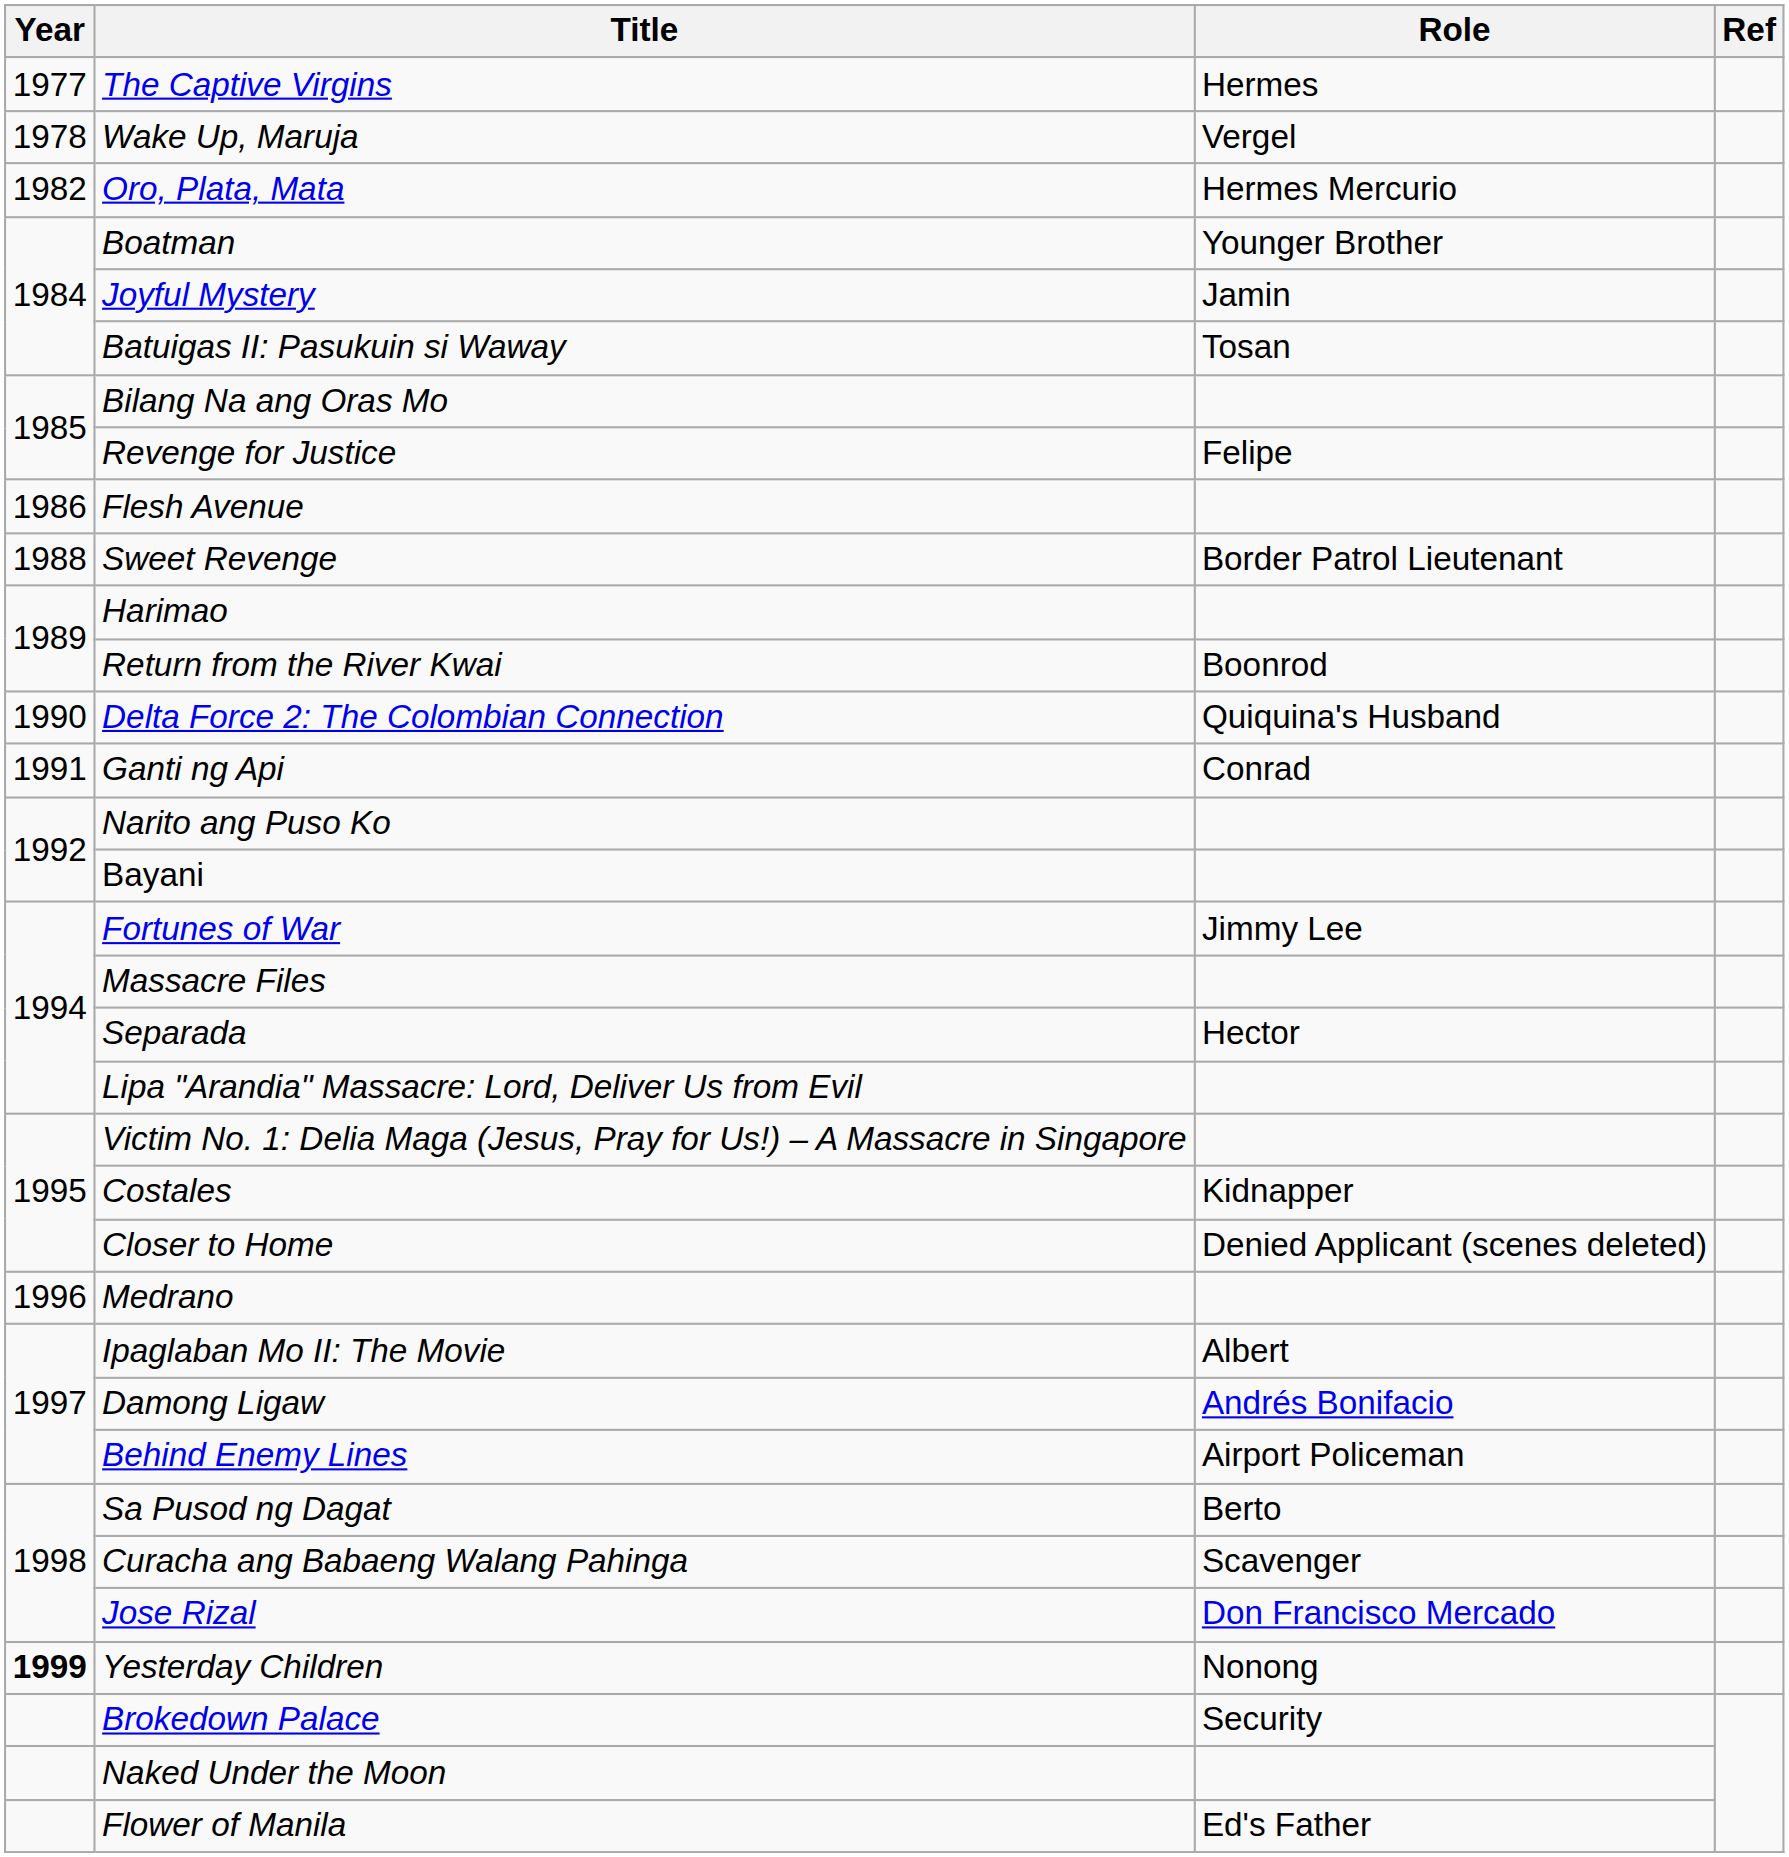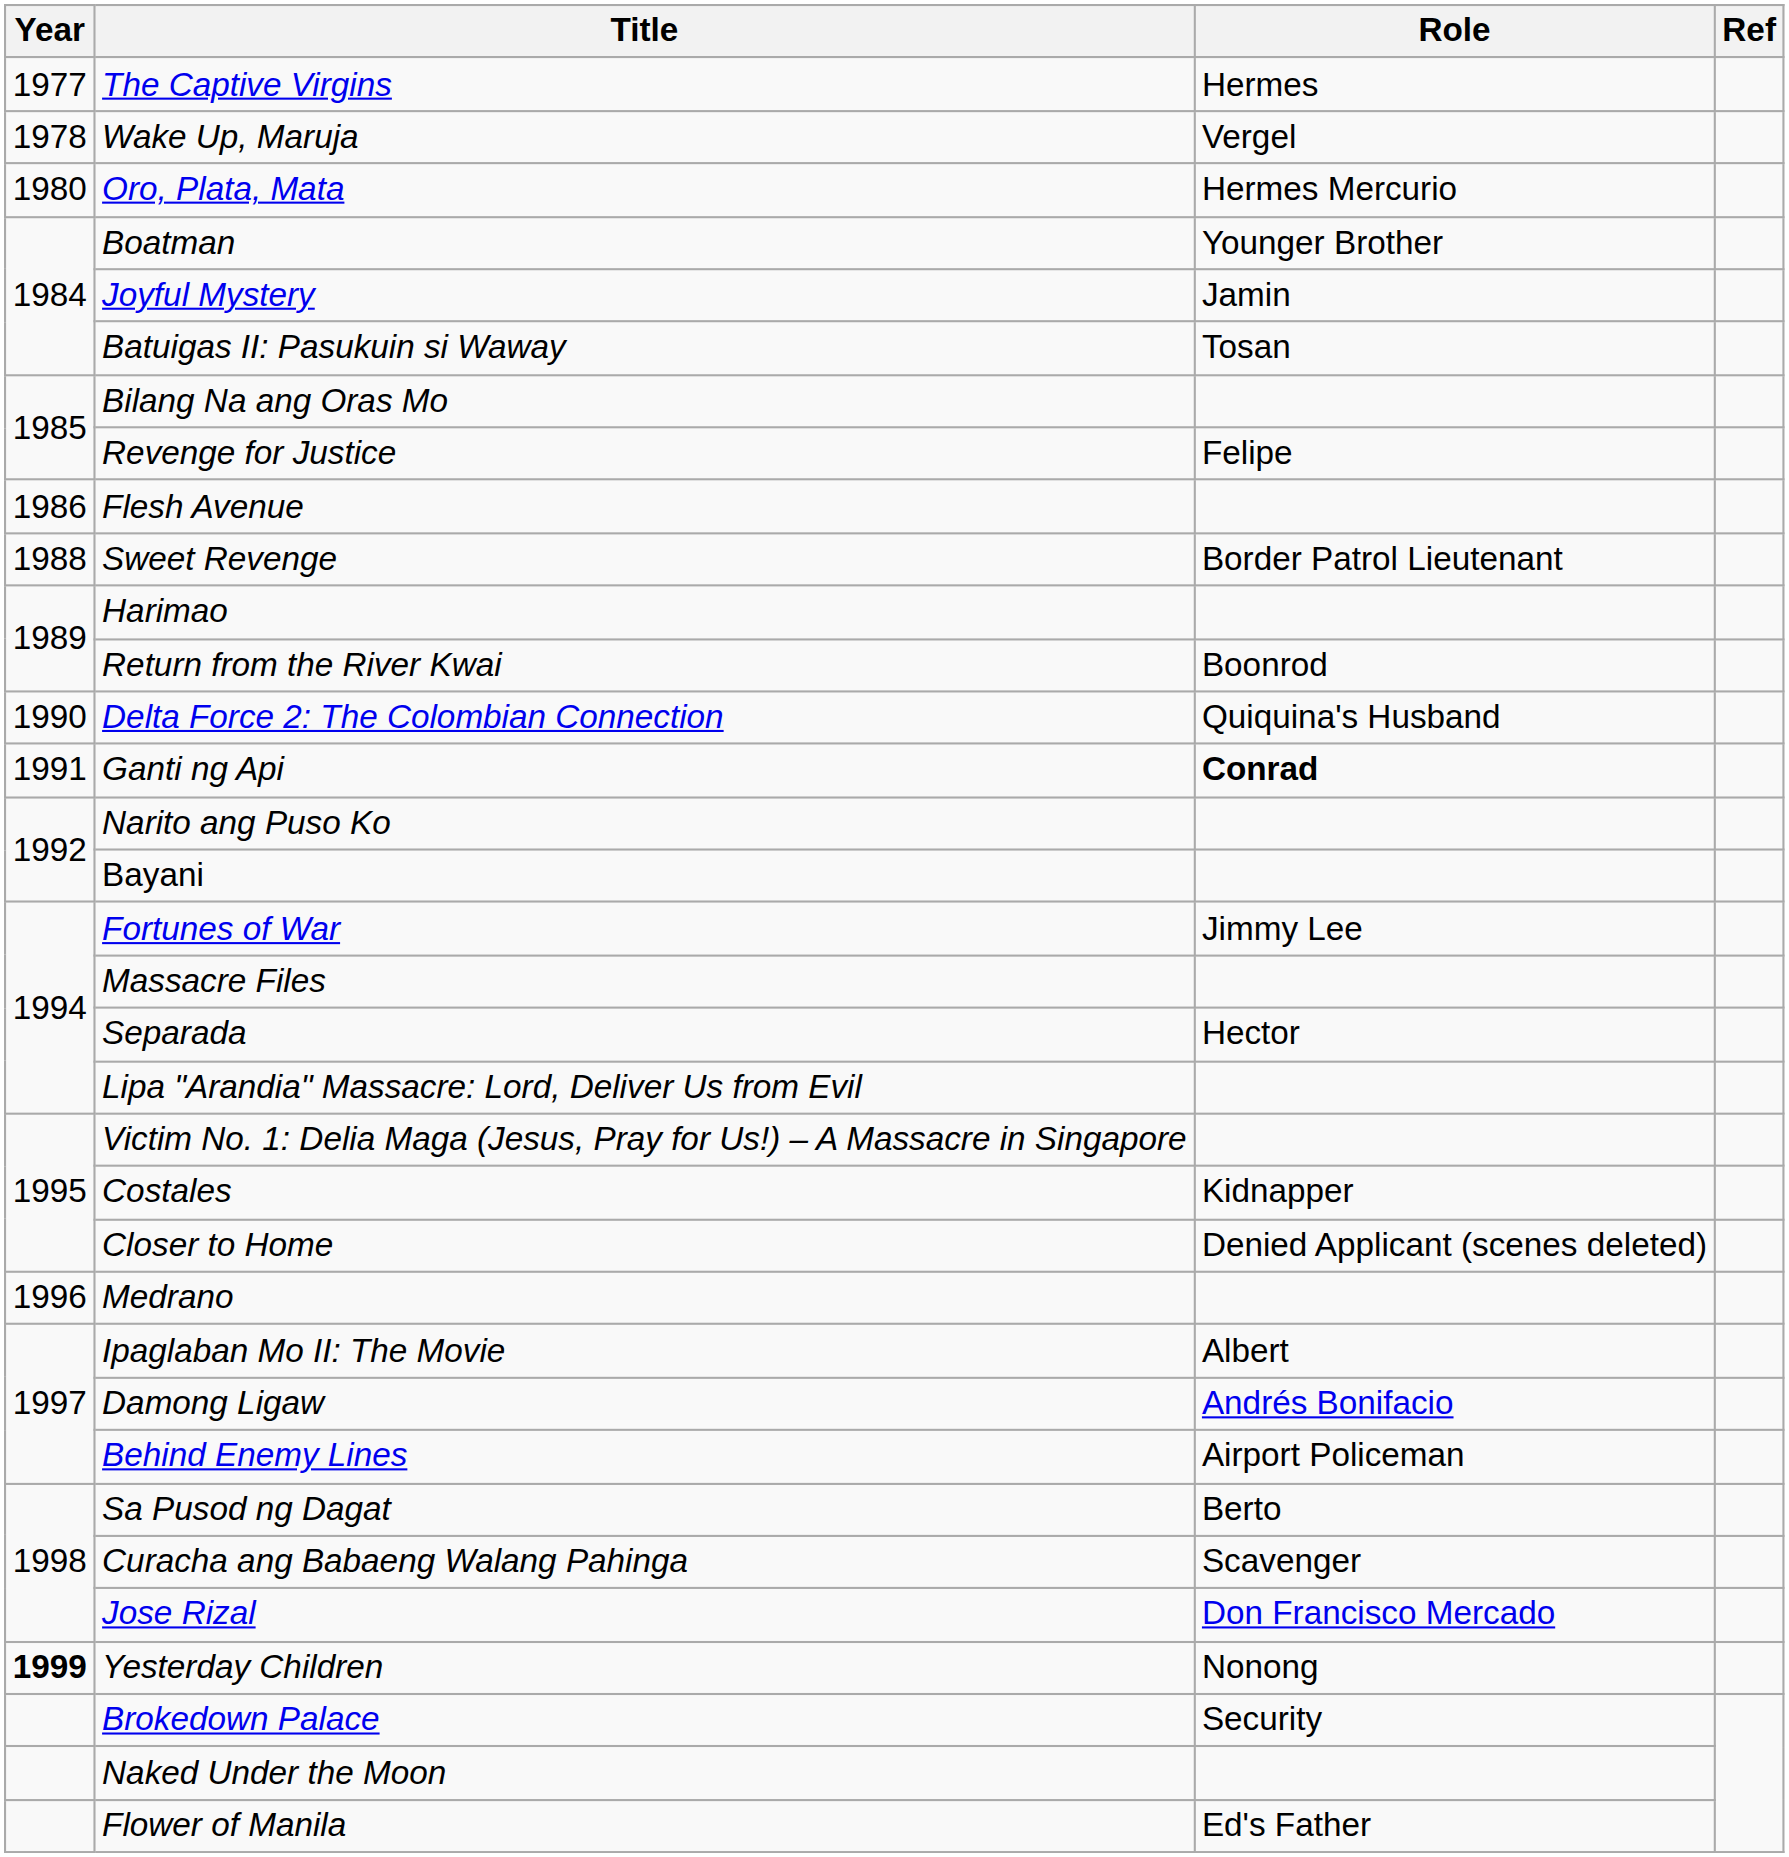Oro, Plata, Mata | Year: 1982 -> 1980
Ganti ng Api | Role: normal -> bold
